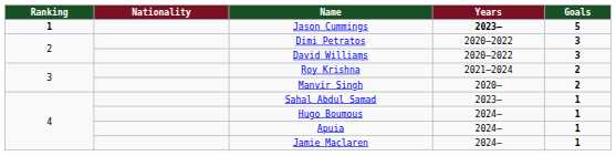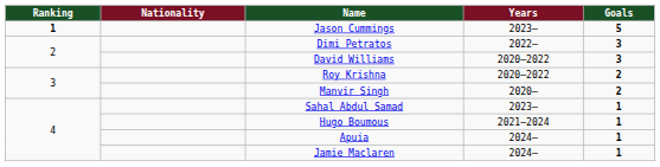Jason Cummings | Years: bold -> normal
Dimi Petratos | Years: 2020–2022 -> 2022–
Roy Krishna | Years: 2021–2024 -> 2020–2022
Hugo Boumous | Years: 2024– -> 2021–2024
